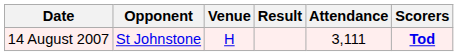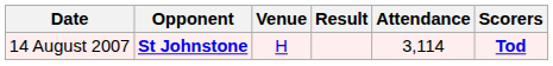14 August 2007 | Opponent: normal -> bold
14 August 2007 | Attendance: 3,111 -> 3,114
